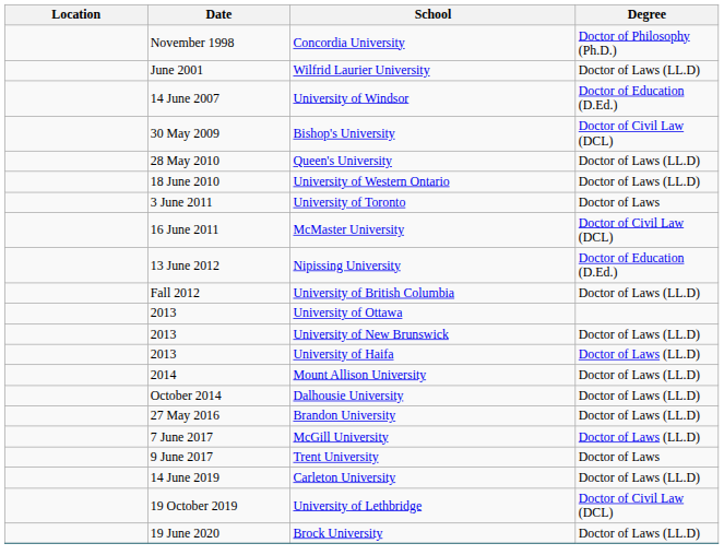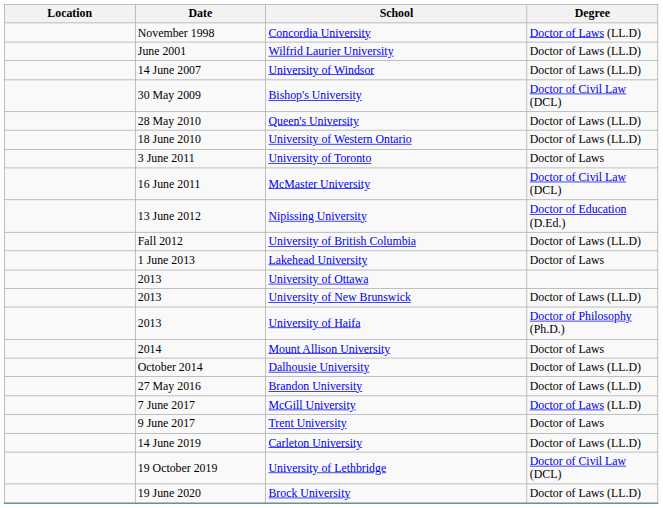Concordia University | Degree: Doctor of Philosophy (Ph.D.) -> Doctor of Laws (LL.D)
University of Windsor | Degree: Doctor of Education (D.Ed.) -> Doctor of Laws (LL.D)
+ row: 1 June 2013 | Lakehead University | Doctor of Laws
University of Haifa | Degree: Doctor of Laws (LL.D) -> Doctor of Philosophy (Ph.D.)
Mount Allison University | Degree: Doctor of Laws (LL.D) -> Doctor of Laws
